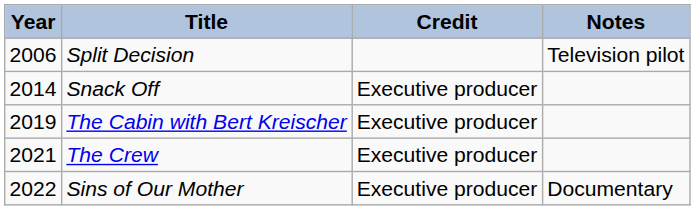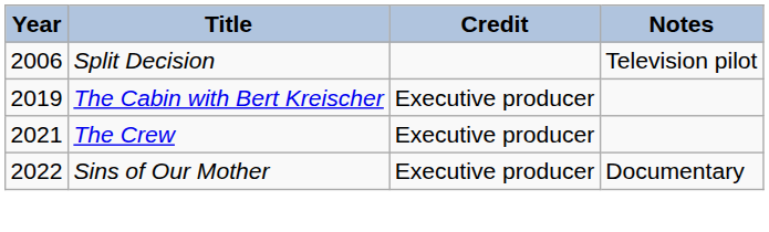- row: 2014 | Snack Off | Executive producer
